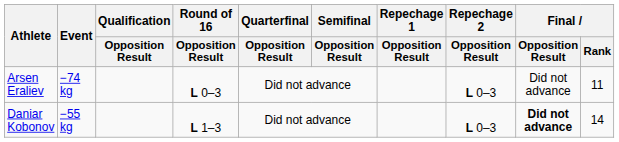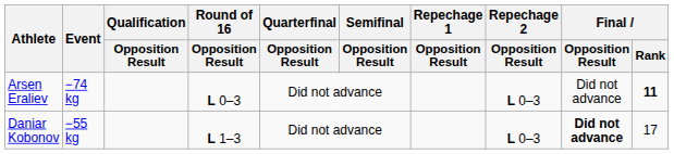Arsen Eraliev | Final / Rank: normal -> bold
Daniar Kobonov | Final / Rank: 14 -> 17
